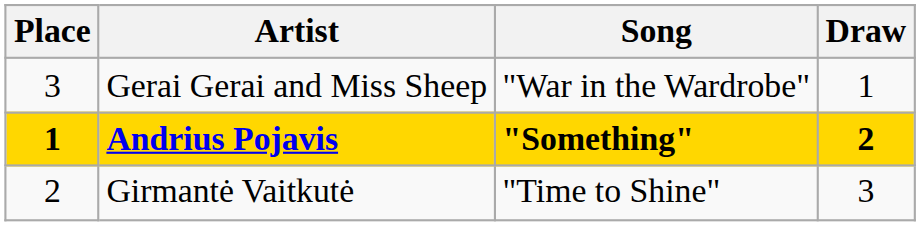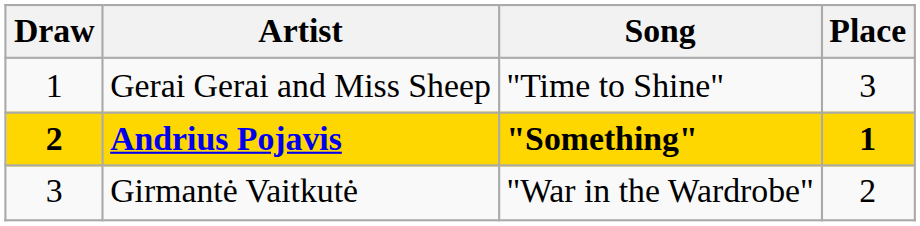columns swapped: Draw <-> Place
Gerai Gerai and Miss Sheep | Song: "War in the Wardrobe" -> "Time to Shine"
Girmantė Vaitkutė | Song: "Time to Shine" -> "War in the Wardrobe"
